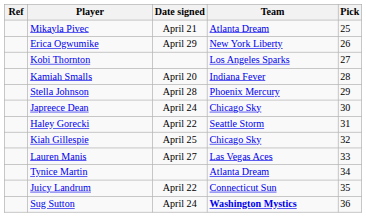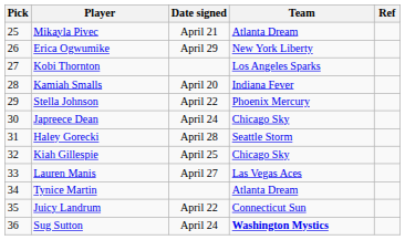columns swapped: Pick <-> Ref
Stella Johnson | Date signed: April 28 -> April 22
Haley Gorecki | Date signed: April 22 -> April 28
